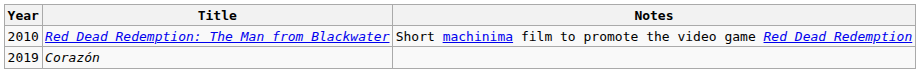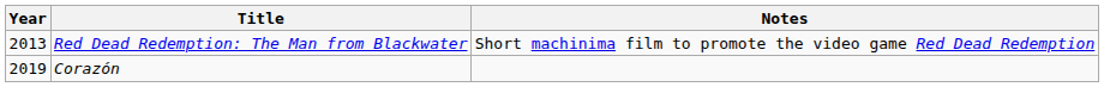Red Dead Redemption: The Man from Blackwater | Year: 2010 -> 2013
